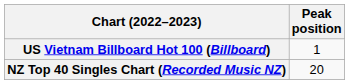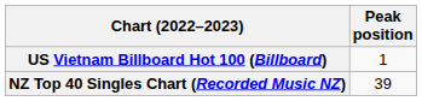NZ Top 40 Singles Chart (Recorded Music NZ) | Peak position: 20 -> 39
